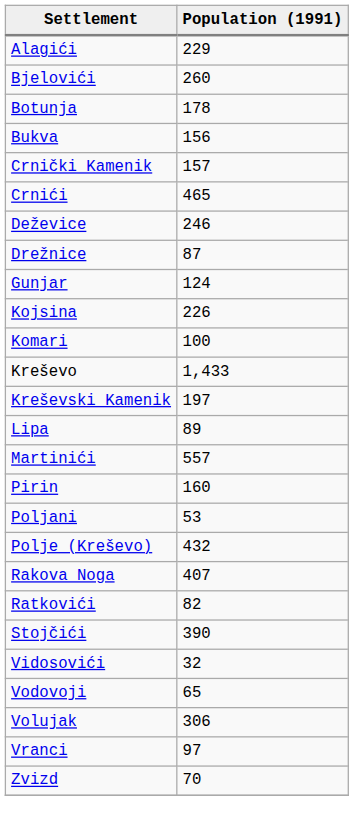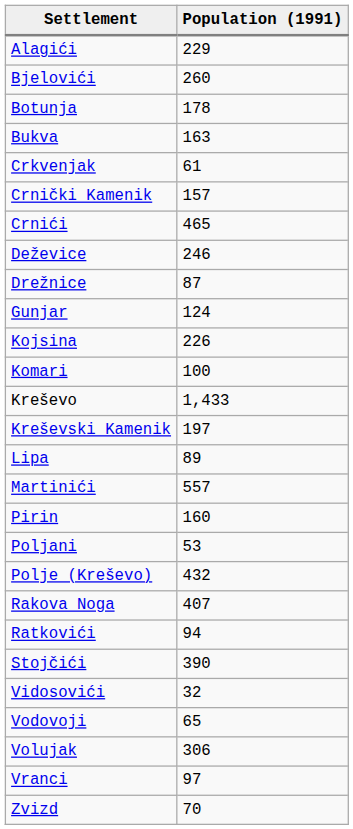Bukva | Population (1991): 156 -> 163
+ row: Crkvenjak | 61
Ratkovići | Population (1991): 82 -> 94
